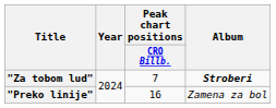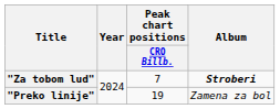"Preko linije" | Peak chart positions / CRO Billb.: 16 -> 19
